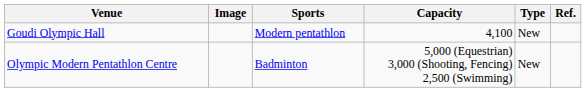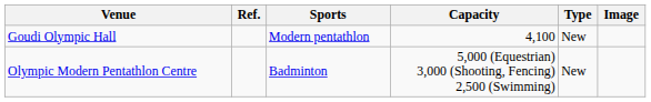columns swapped: Image <-> Ref.
